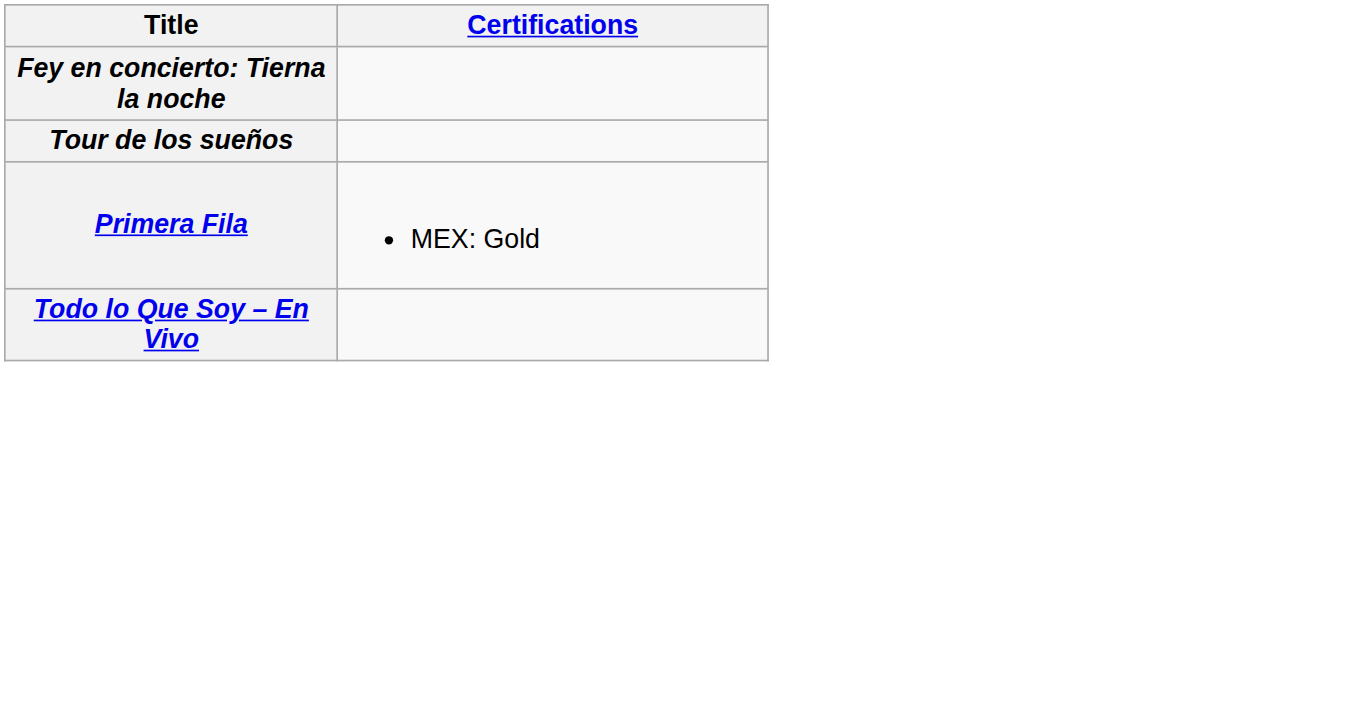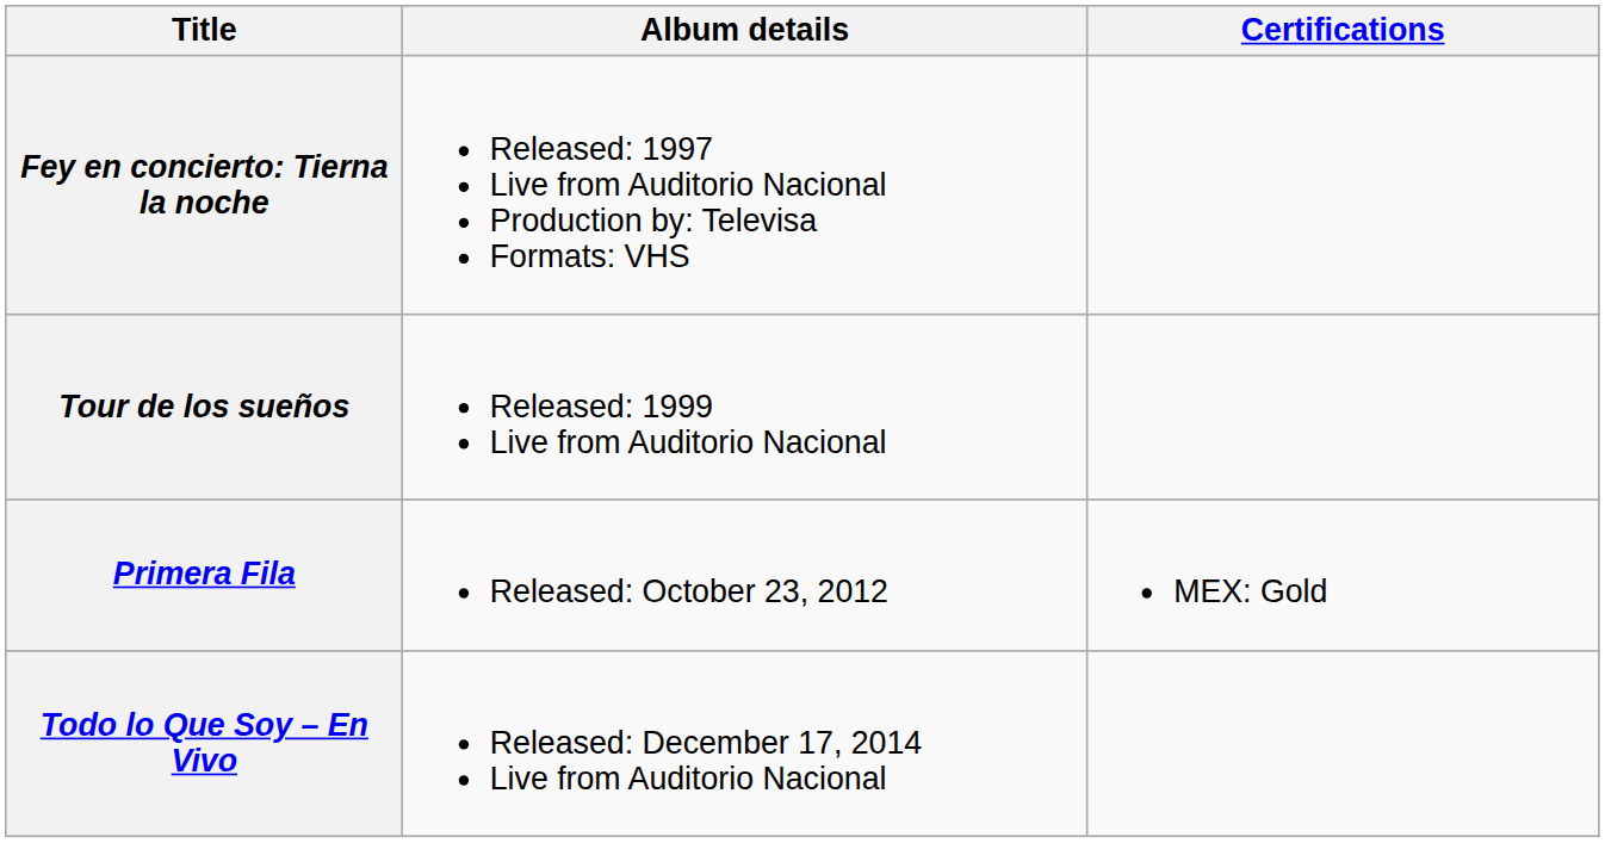+ column: Album details | Released: 1997 Live from Auditorio Nacional Production by: Televisa Formats: VHS | Released: 1999 Live from Auditorio Nacional | Released: October 23, 2012 | Released: December 17, 2014 Live from Auditorio Nacional
